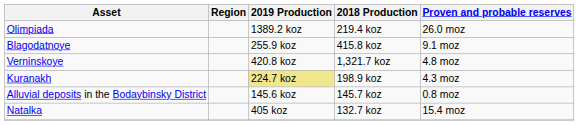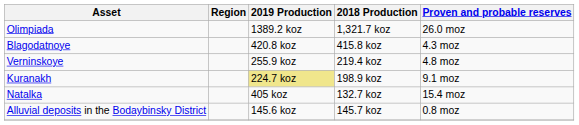Olimpiada | 2018 Production: 219.4 koz -> 1,321.7 koz
Blagodatnoye | 2019 Production: 255.9 koz -> 420.8 koz
Blagodatnoye | Proven and probable reserves: 9.1 moz -> 4.3 moz
Verninskoye | 2019 Production: 420.8 koz -> 255.9 koz
Verninskoye | 2018 Production: 1,321.7 koz -> 219.4 koz
Kuranakh | Proven and probable reserves: 4.3 moz -> 9.1 moz
rows swapped: Natalka <-> Alluvial deposits in the Bodaybinsky District
